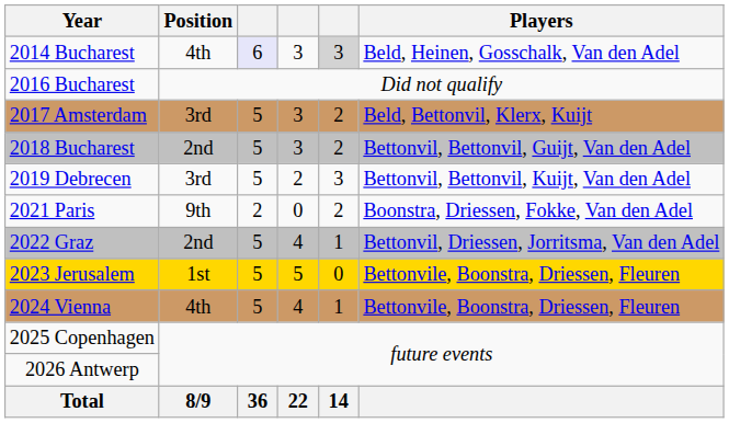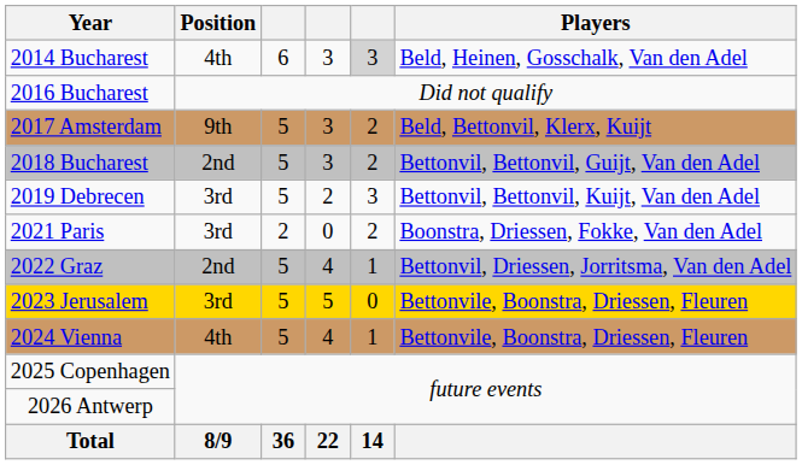2014 Bucharest | column 3: lavender background -> no background
2017 Amsterdam | Position: 3rd -> 9th
2021 Paris | Position: 9th -> 3rd
2023 Jerusalem | Position: 1st -> 3rd
